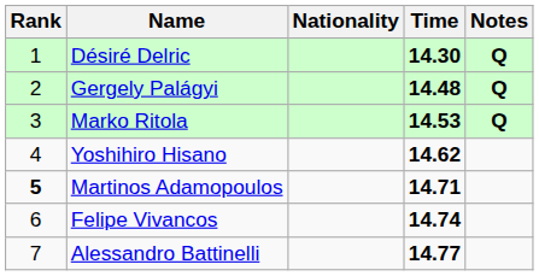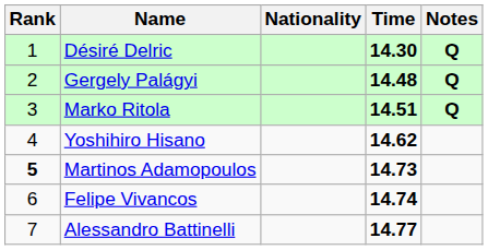Marko Ritola | Time: 14.53 -> 14.51
Martinos Adamopoulos | Time: 14.71 -> 14.73
